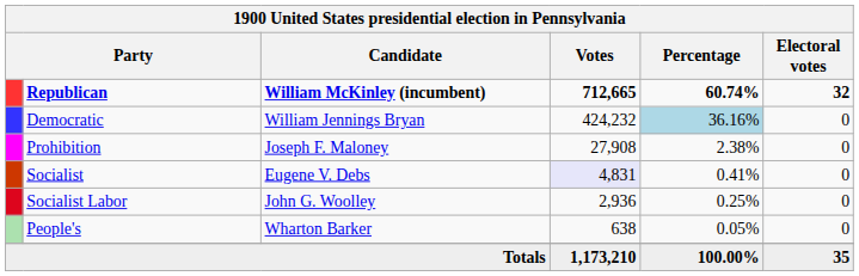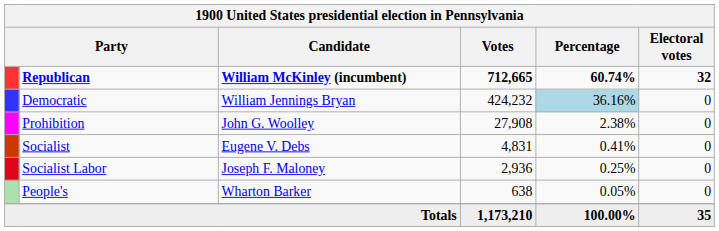Prohibition | Candidate: Joseph F. Maloney -> John G. Woolley
Socialist | Votes: lavender background -> no background
Socialist Labor | Candidate: John G. Woolley -> Joseph F. Maloney
